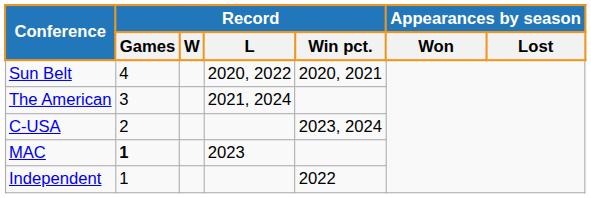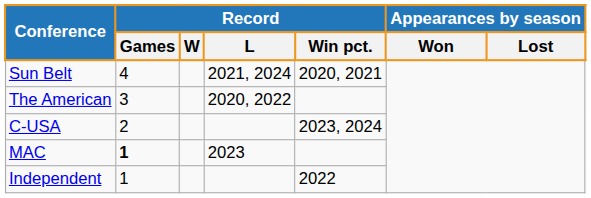Sun Belt | Record / L: 2020, 2022 -> 2021, 2024
The American | Record / L: 2021, 2024 -> 2020, 2022
